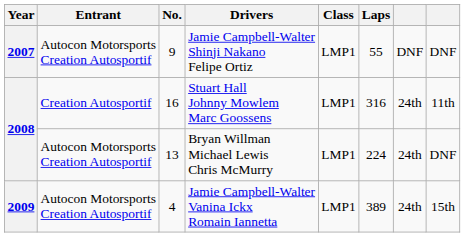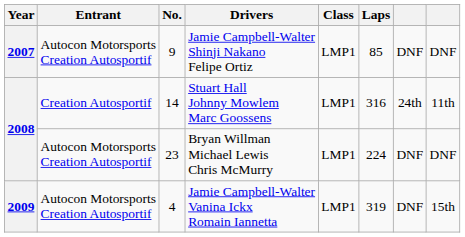Jamie Campbell-Walter Shinji Nakano Felipe Ortiz | Laps: 55 -> 85
Stuart Hall Johnny Mowlem Marc Goossens | No.: 16 -> 14
Bryan Willman Michael Lewis Chris McMurry | No.: 13 -> 23
Bryan Willman Michael Lewis Chris McMurry | column 7: 24th -> DNF
Jamie Campbell-Walter Vanina Ickx Romain Iannetta | Laps: 389 -> 319
Jamie Campbell-Walter Vanina Ickx Romain Iannetta | column 7: 24th -> DNF
